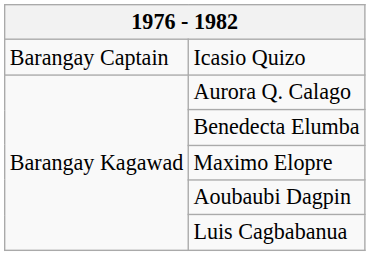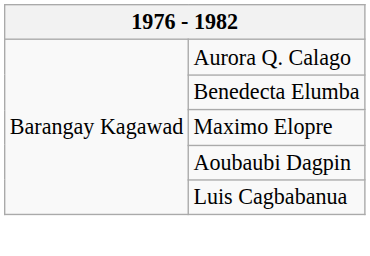- row: Barangay Captain | Icasio Quizo
